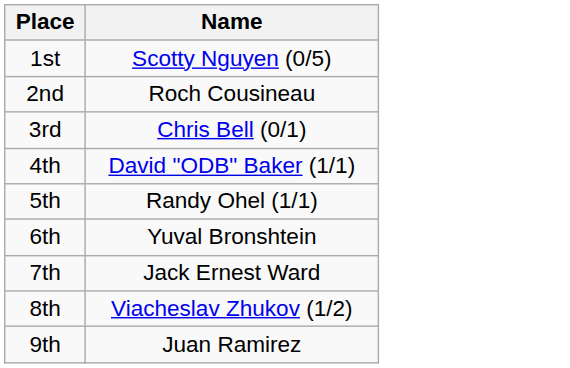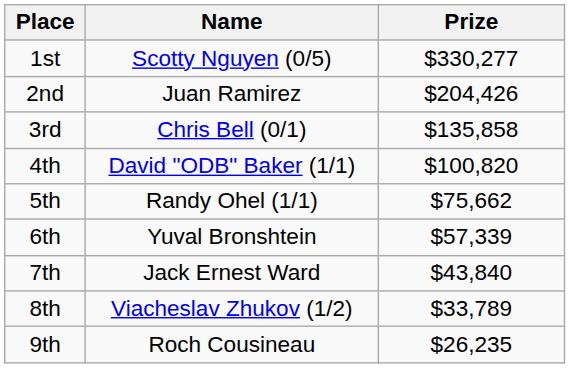+ column: Prize | $330,277 | $204,426 | $135,858 | $100,820 | $75,662 | $57,339 | $43,840 | $33,789 | $26,235
2nd | Name: Roch Cousineau -> Juan Ramirez
9th | Name: Juan Ramirez -> Roch Cousineau
